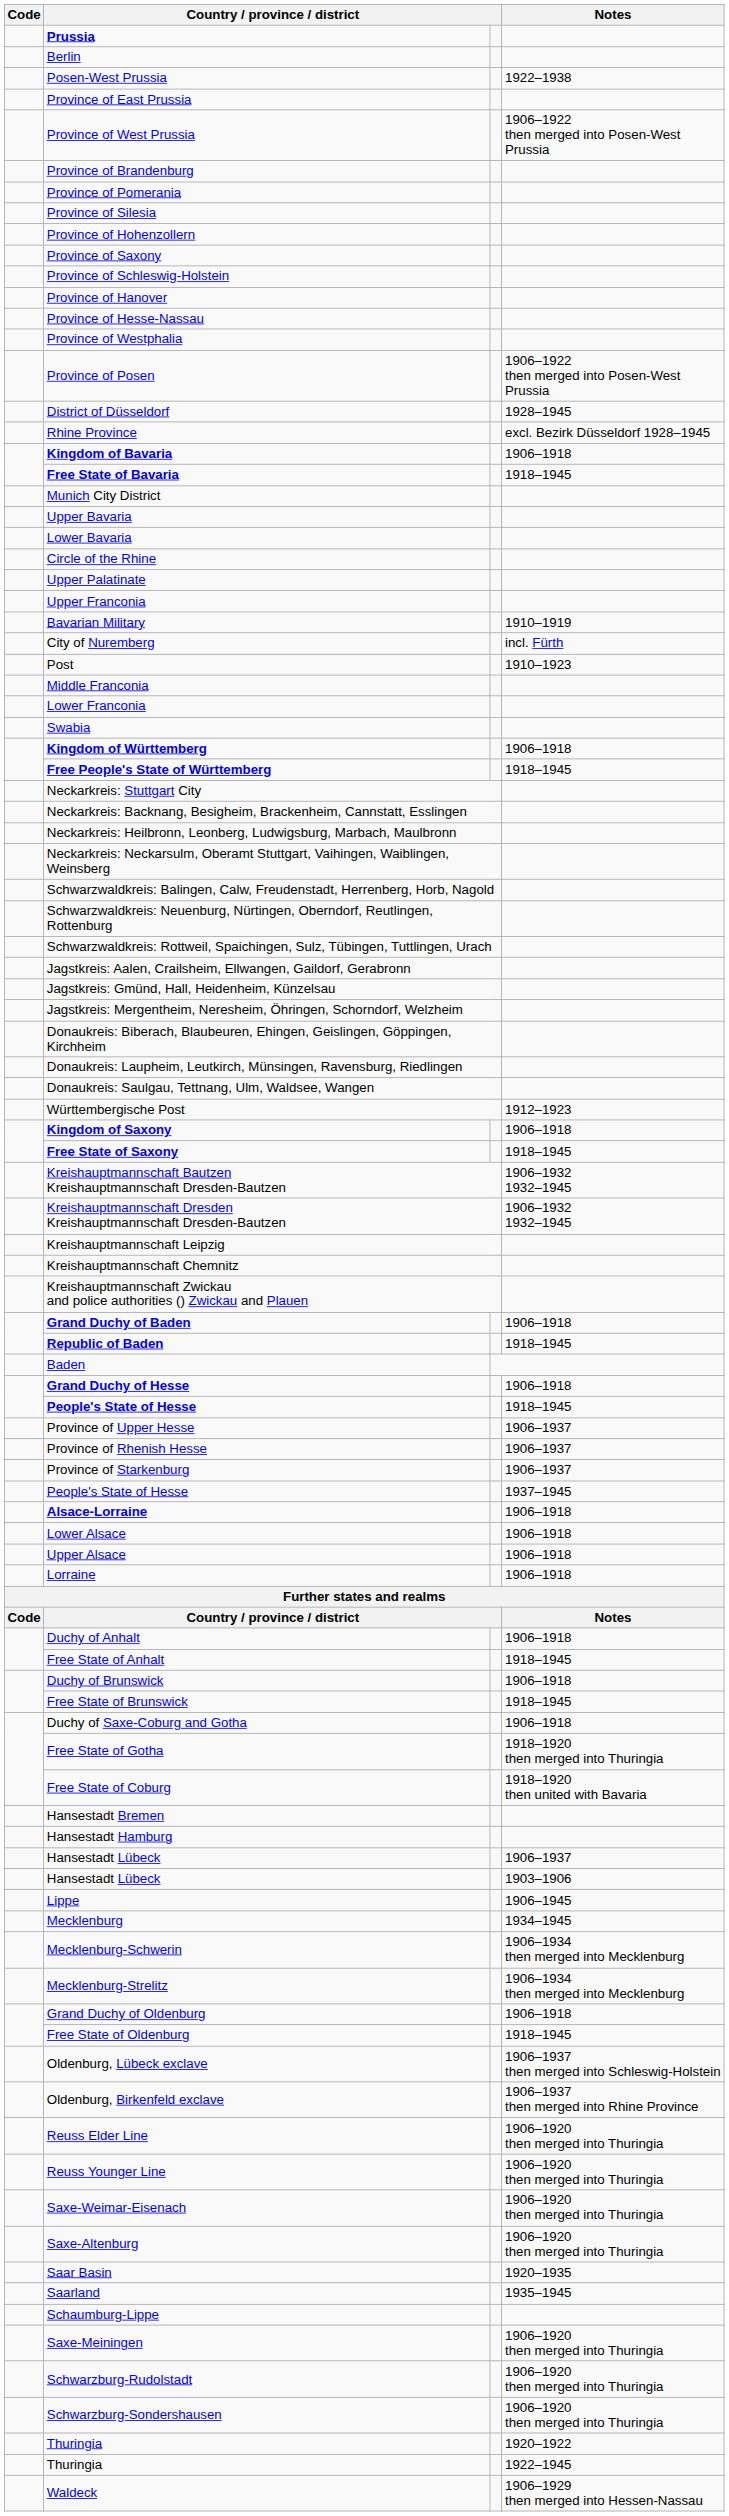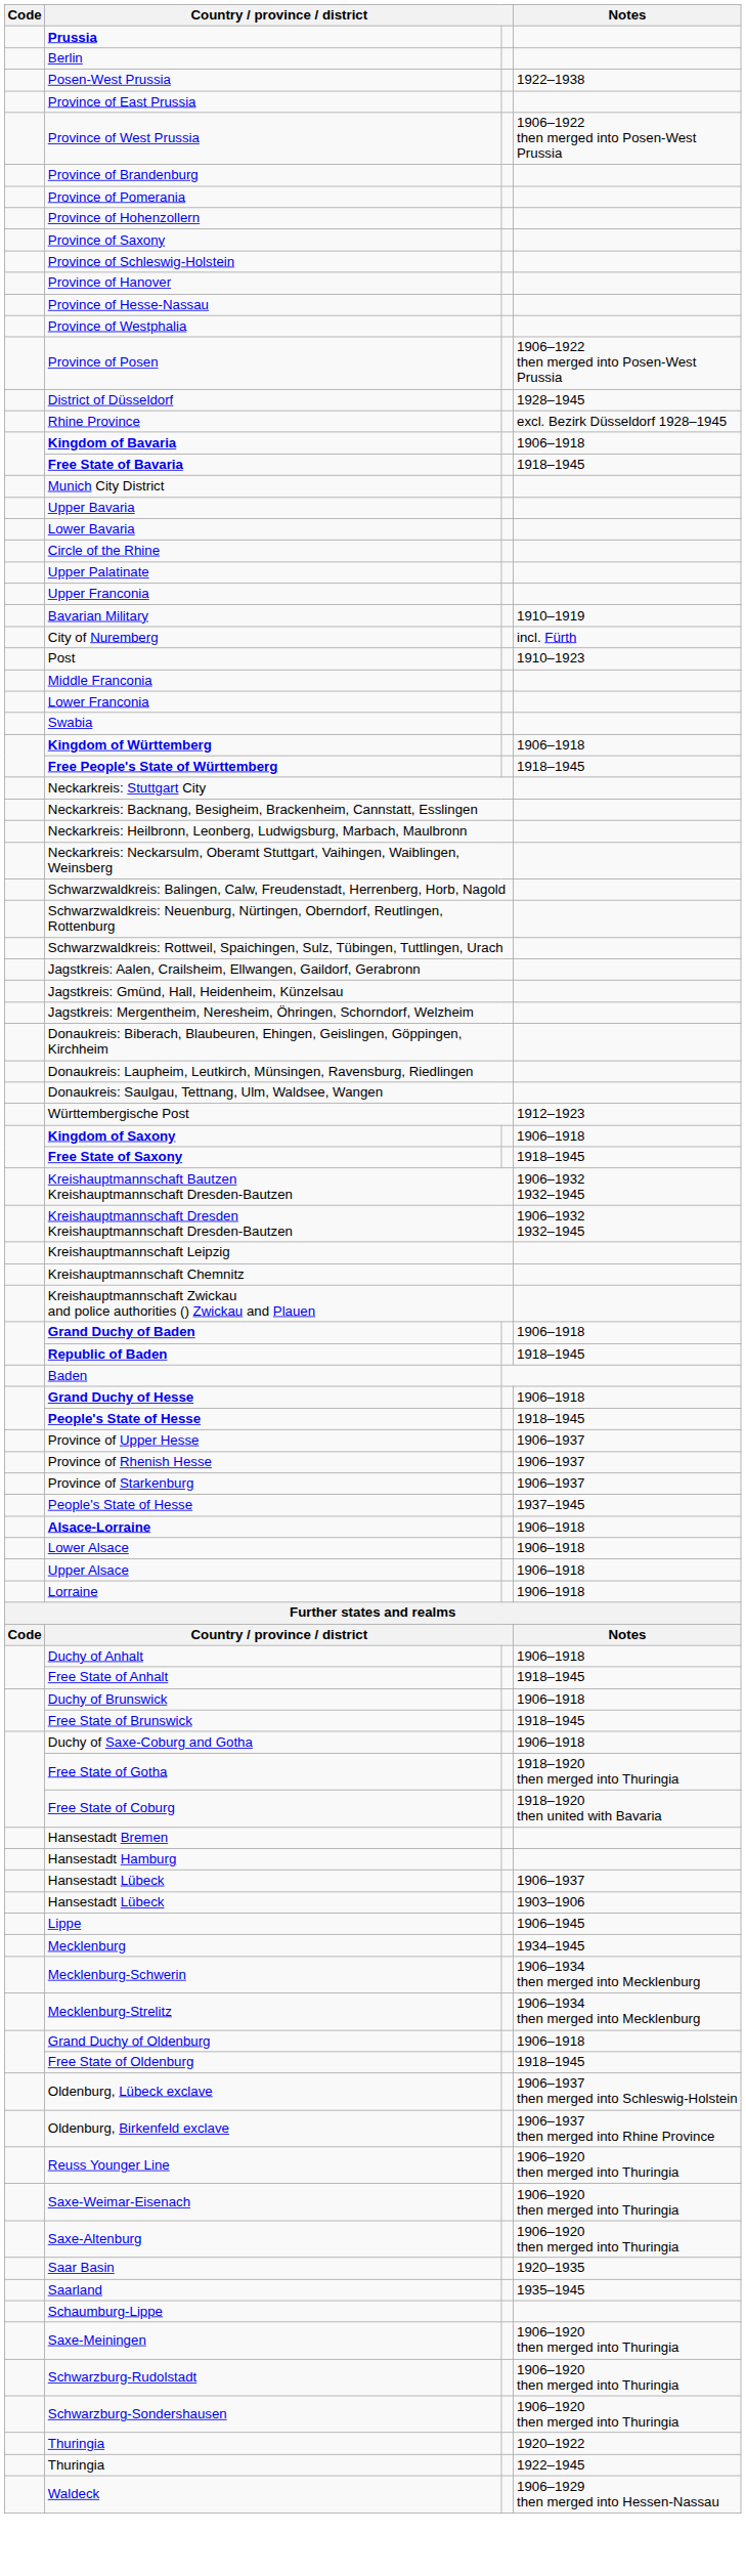- row: Province of Silesia
- row: Reuss Elder Line | 1906–1920 then merged into Thuringia
